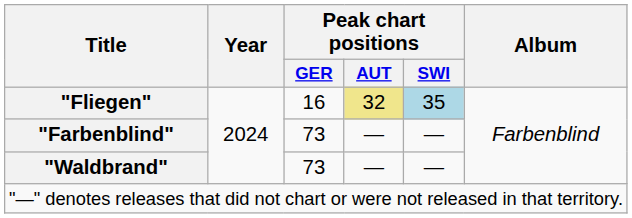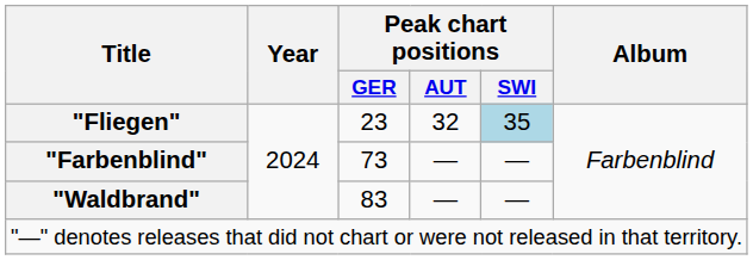"Fliegen" | Peak chart positions / GER: 16 -> 23
"Fliegen" | Peak chart positions / AUT: khaki background -> no background
"Waldbrand" | Peak chart positions / GER: 73 -> 83
